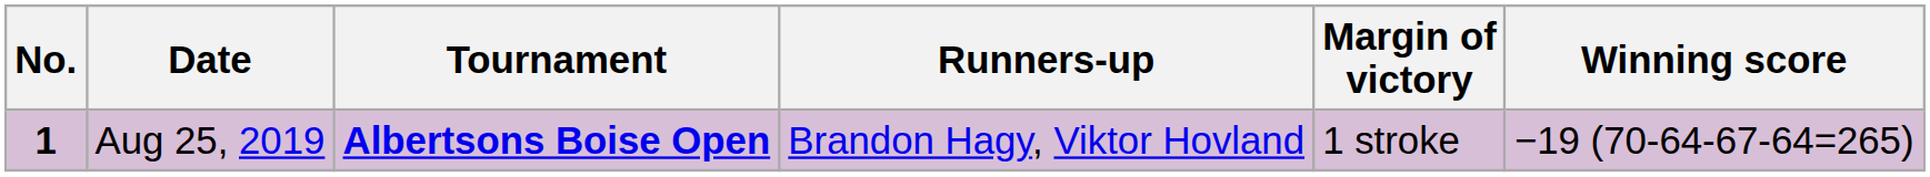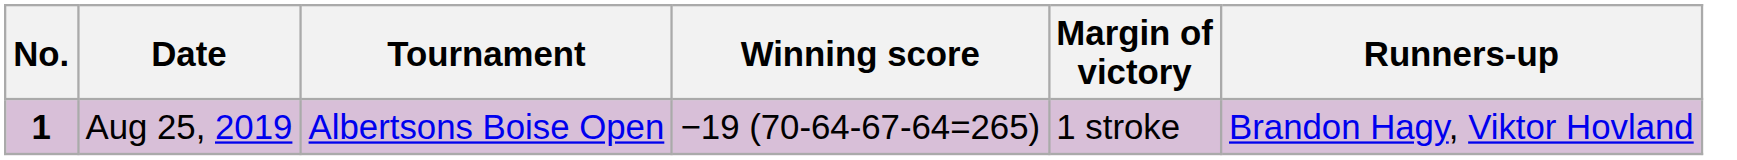columns swapped: Winning score <-> Runners-up
Aug 25, 2019 | Tournament: bold -> normal
